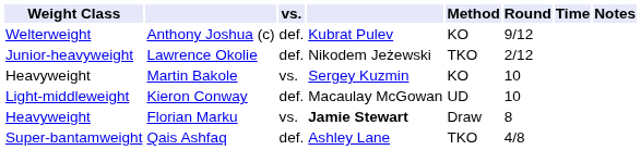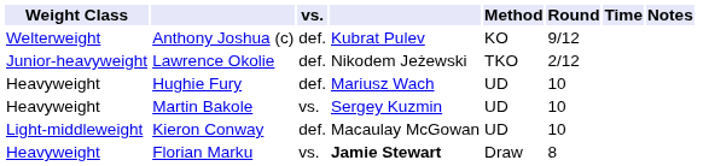+ row: Heavyweight | Hughie Fury | def. | Mariusz Wach | UD | 10
Martin Bakole | Method: KO -> UD
- row: Super-bantamweight | Qais Ashfaq | def. | Ashley Lane | TKO | 4/8
